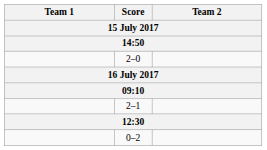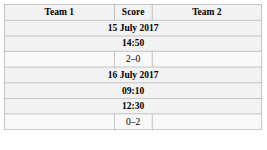- row: 2–1
